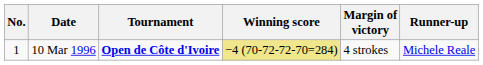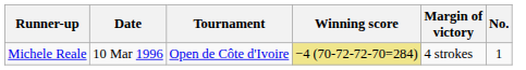columns swapped: No. <-> Runner-up
10 Mar 1996 | Tournament: bold -> normal
